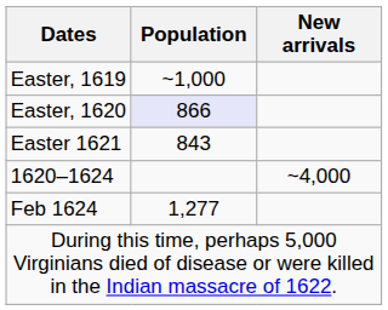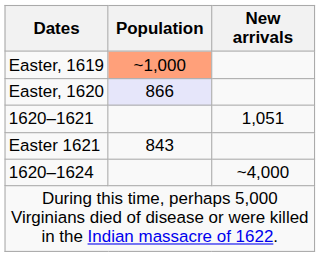Easter, 1619 | Population: no background -> lightsalmon background
+ row: 1620–1621 | 1,051
- row: Feb 1624 | 1,277
